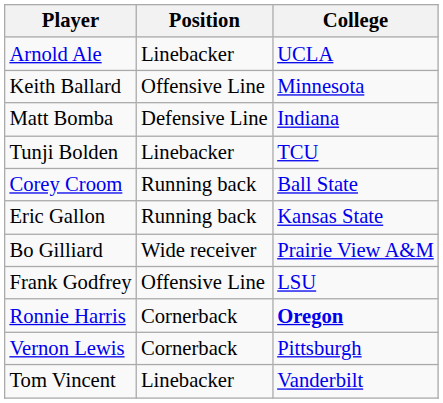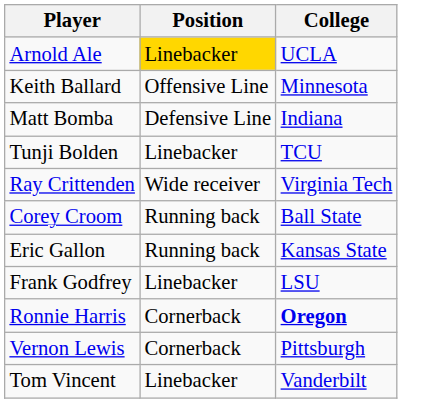Arnold Ale | Position: no background -> gold background
+ row: Ray Crittenden | Wide receiver | Virginia Tech
- row: Bo Gilliard | Wide receiver | Prairie View A&M
Frank Godfrey | Position: Offensive Line -> Linebacker
